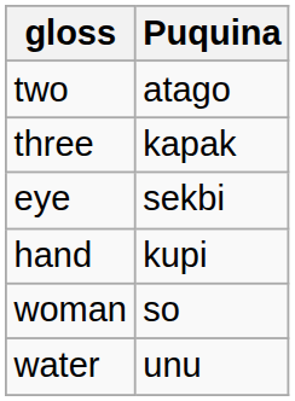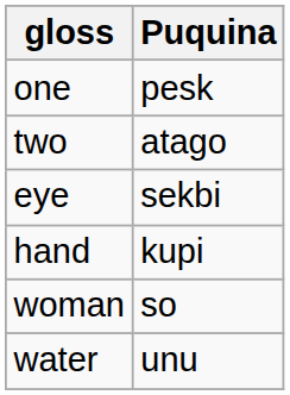+ row: one | pesk
- row: three | kapak
